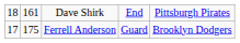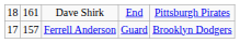Ferrell Anderson | column 2: 175 -> 157
